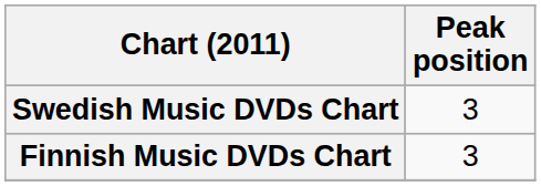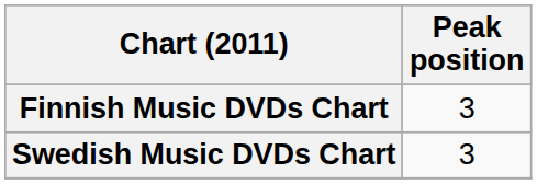rows swapped: Finnish Music DVDs Chart <-> Swedish Music DVDs Chart
